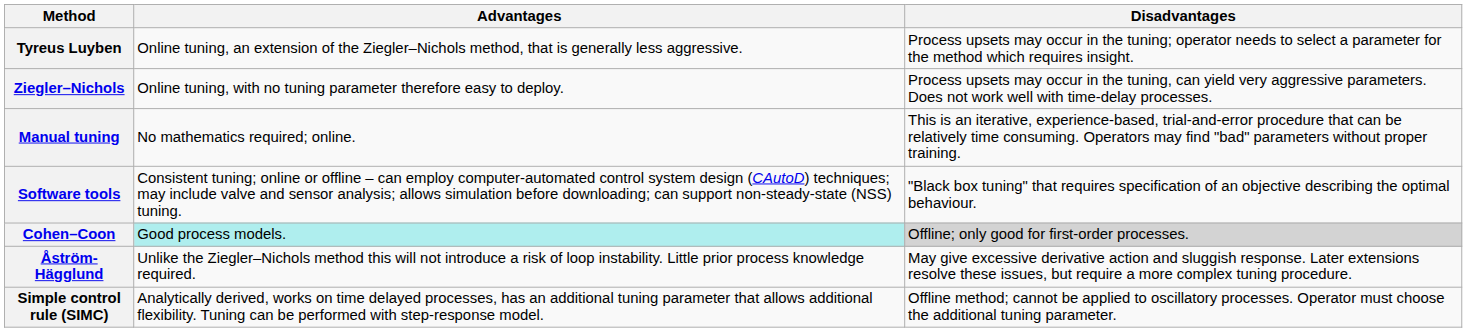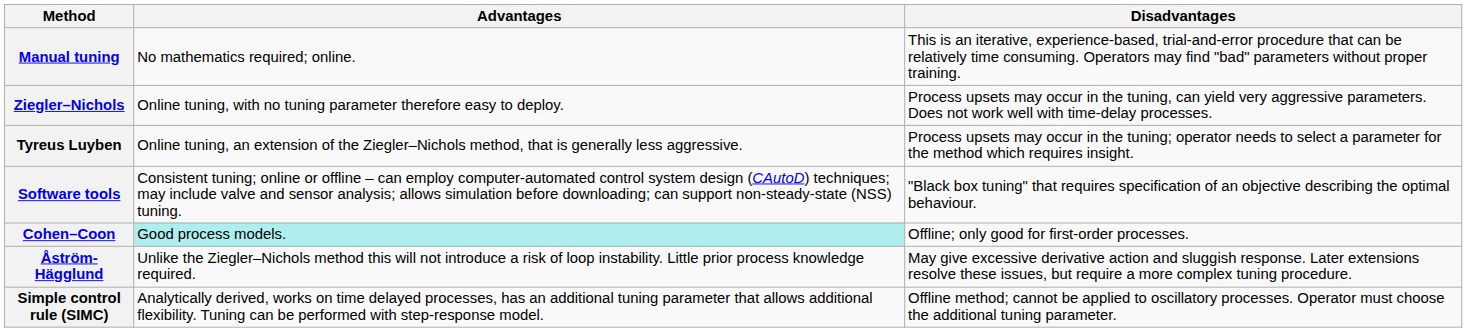rows swapped: Manual tuning <-> Tyreus Luyben
Cohen–Coon | Disadvantages: lightgrey background -> no background
